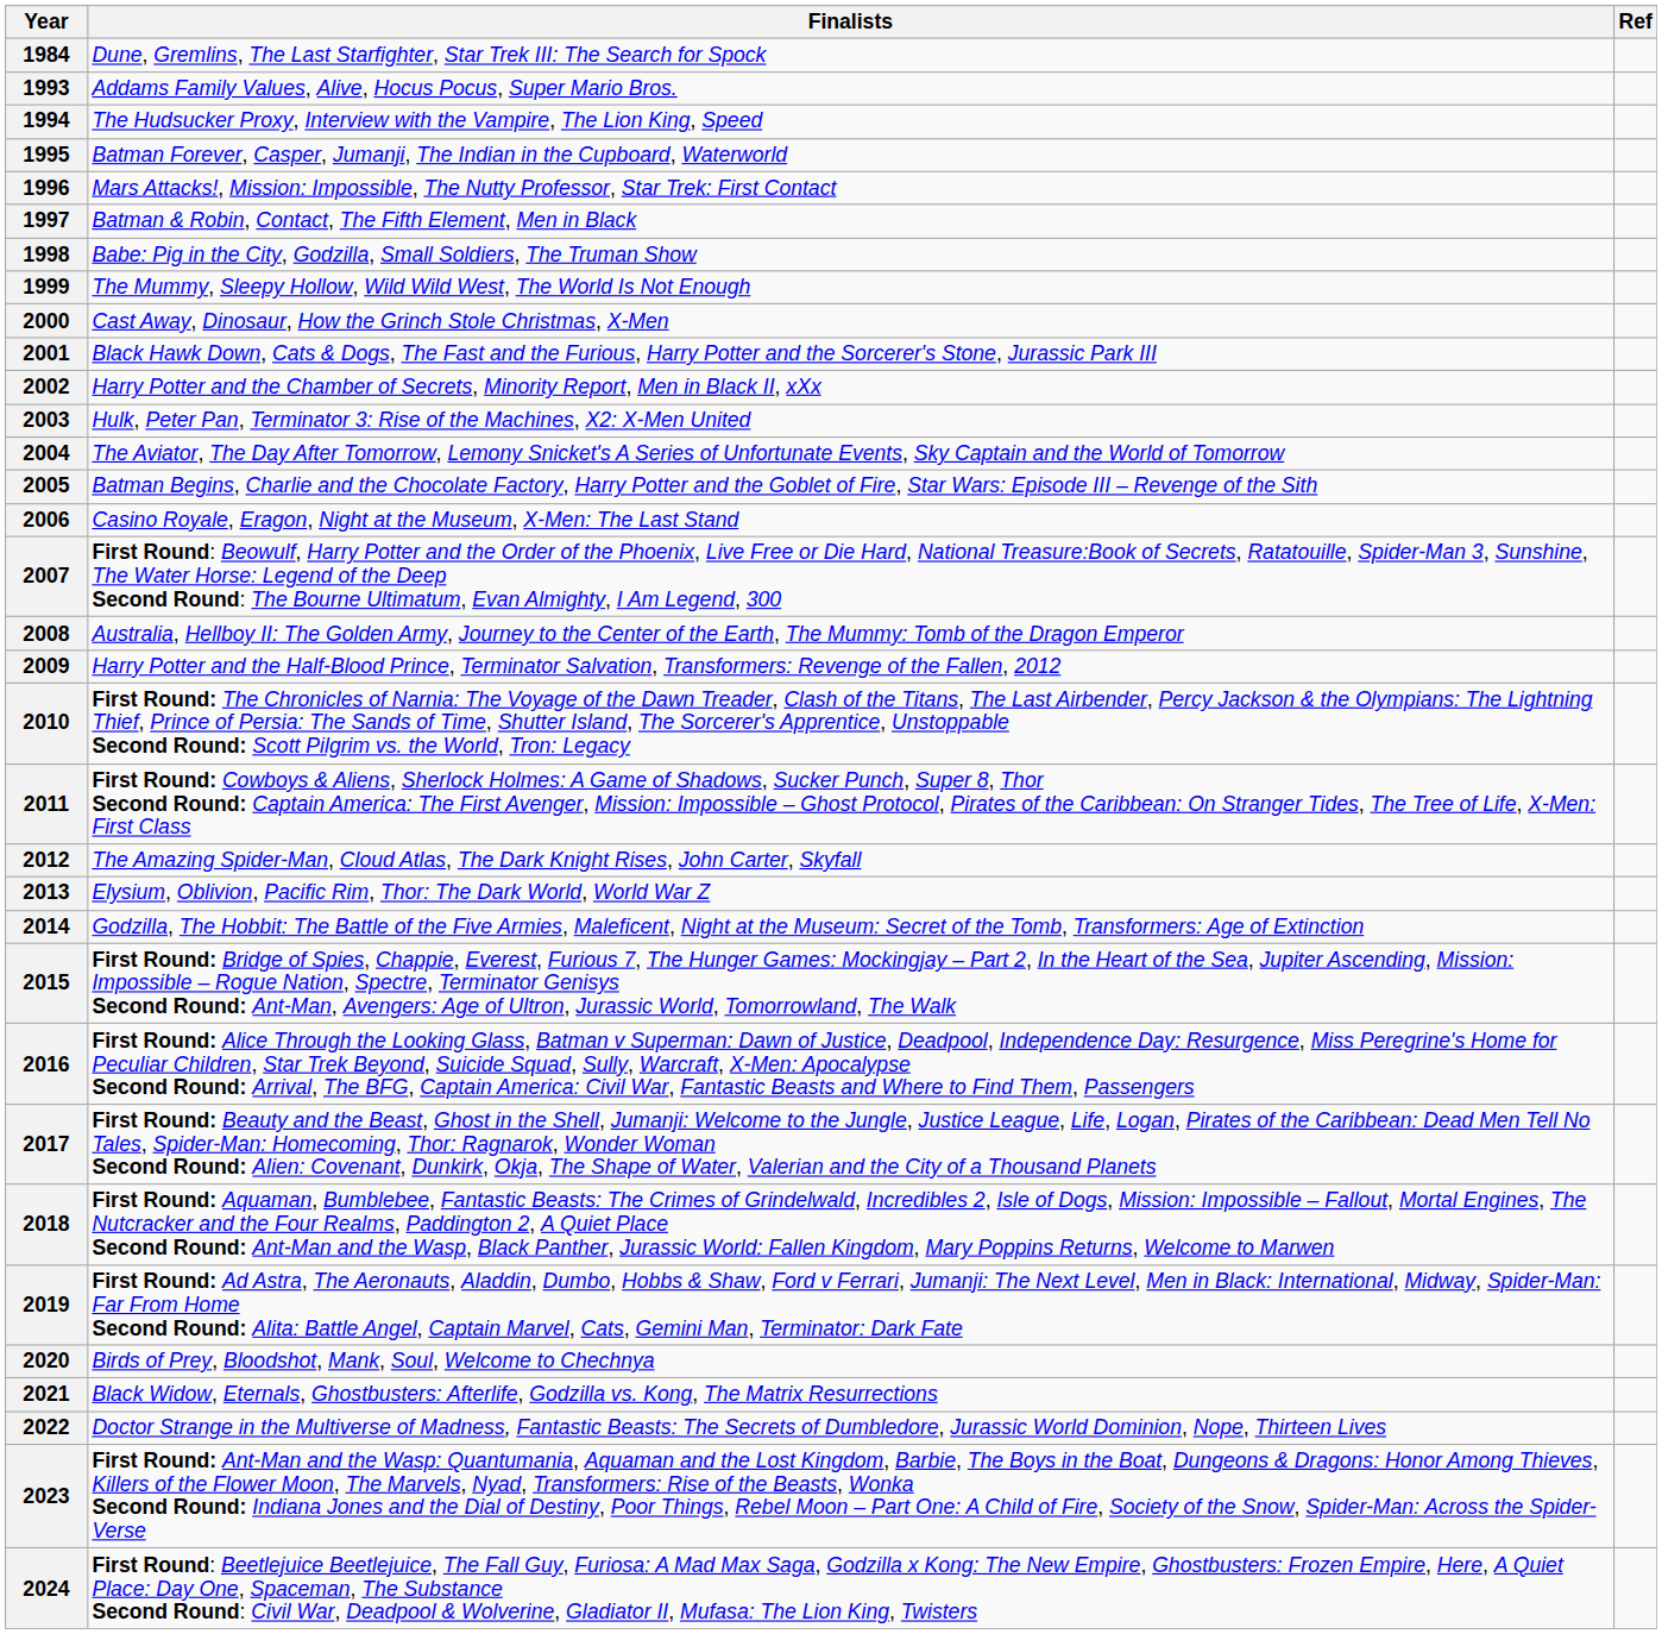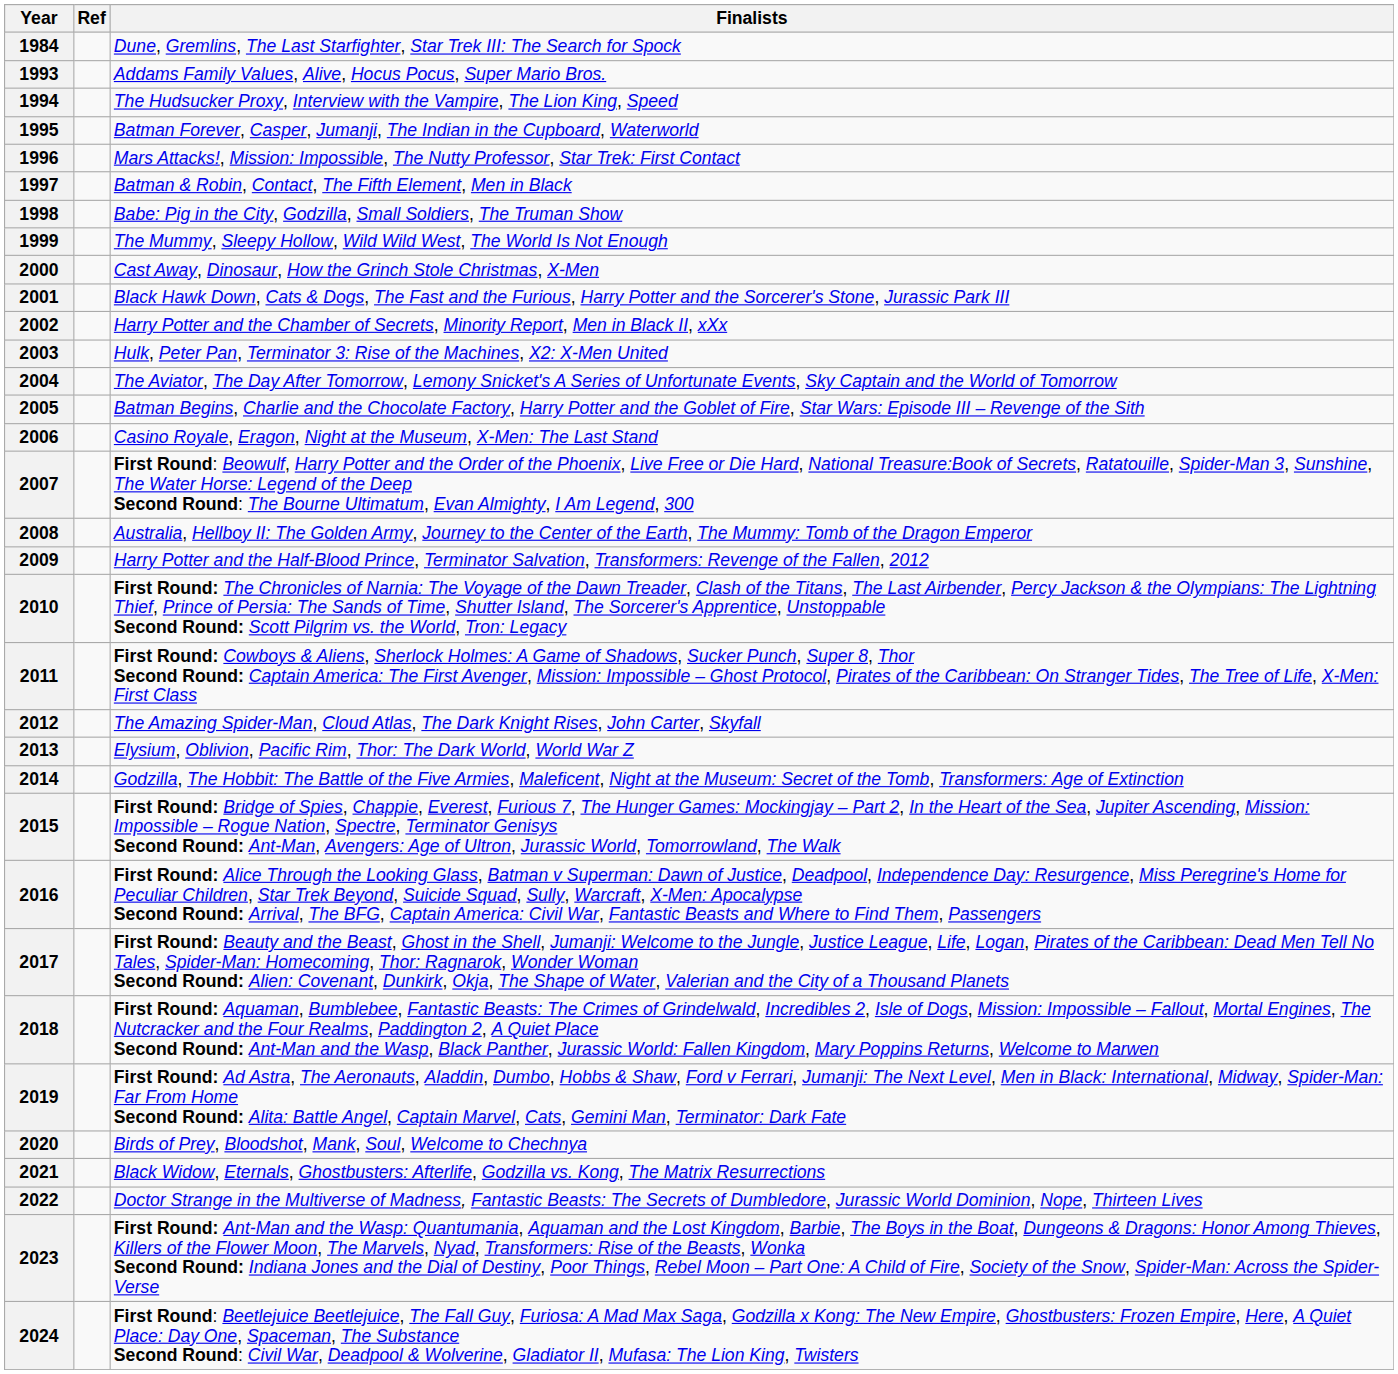columns swapped: Finalists <-> Ref
